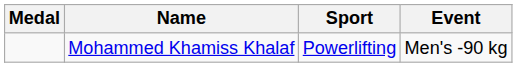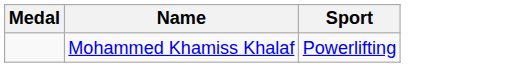- column: Event | Men's -90 kg
